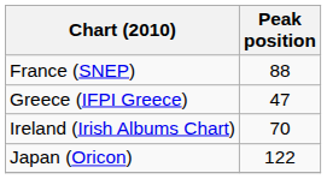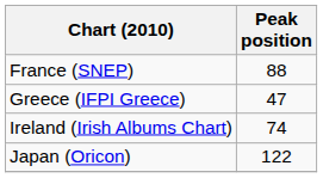Ireland (Irish Albums Chart) | Peak position: 70 -> 74
